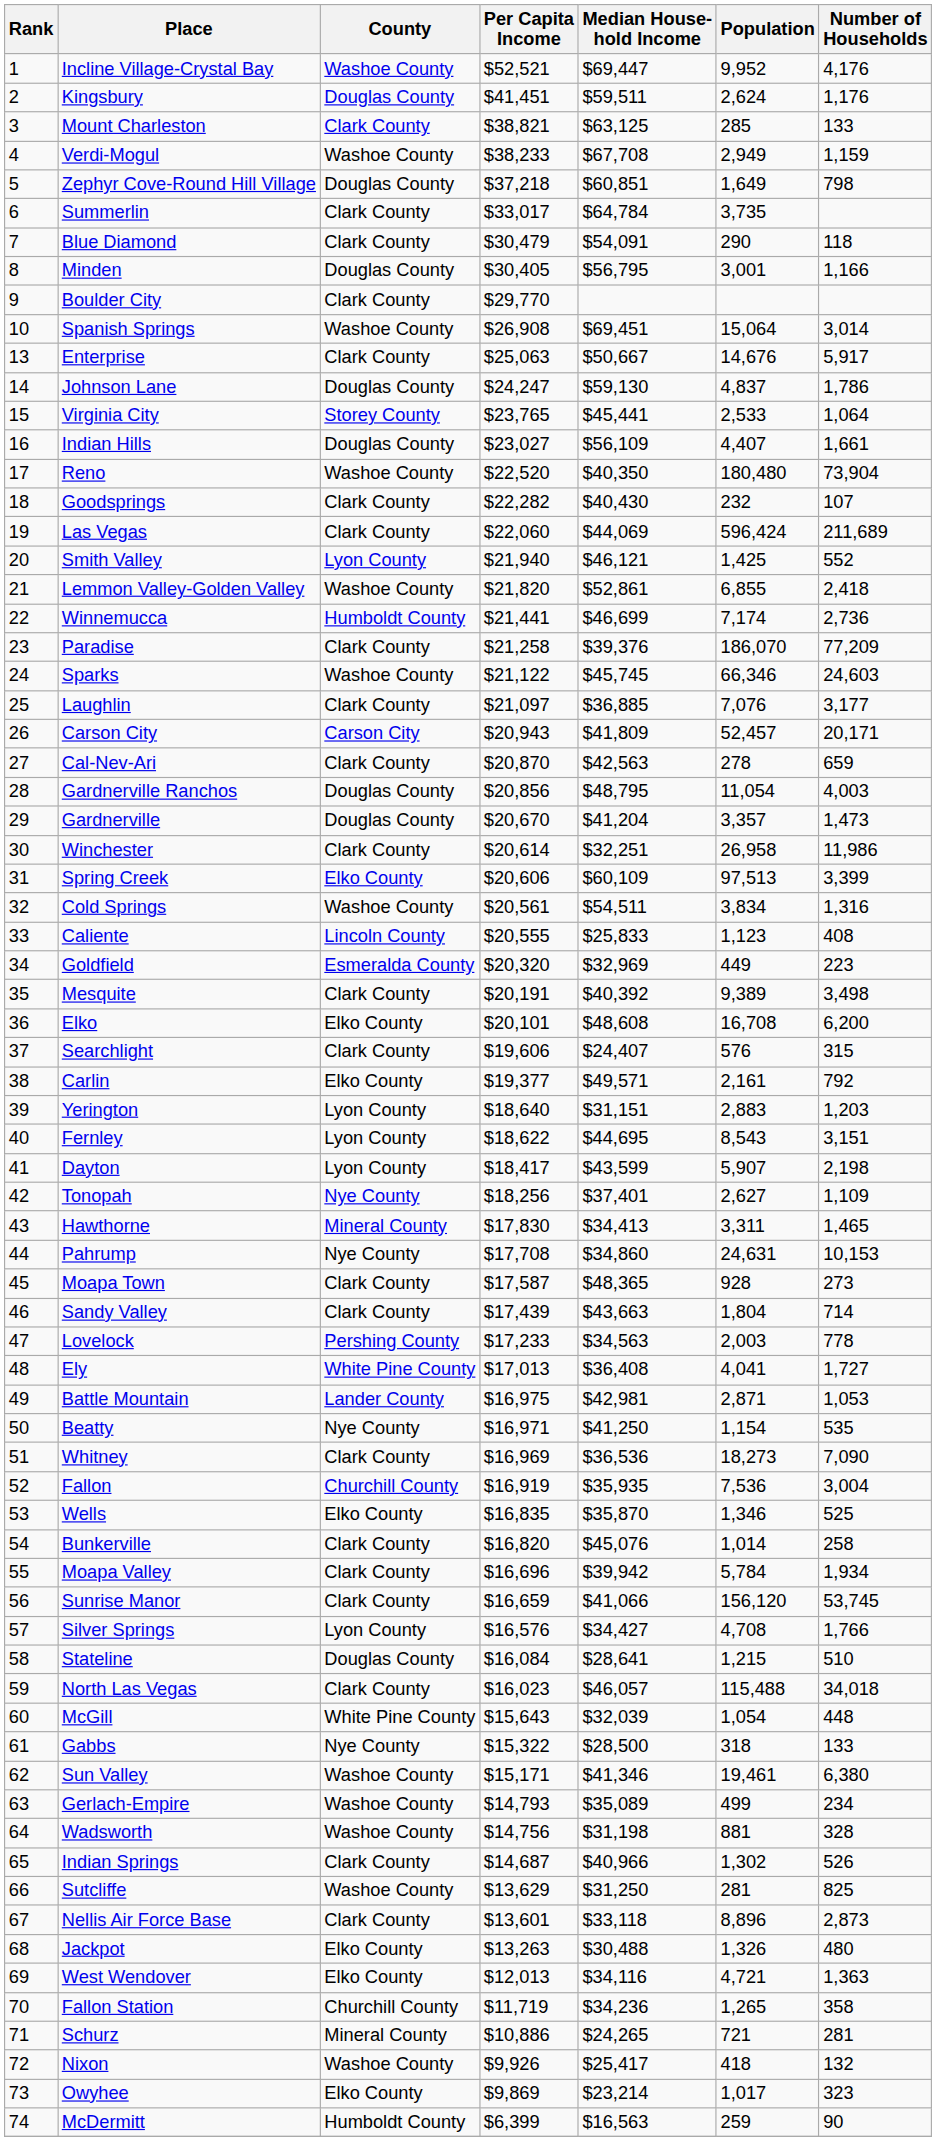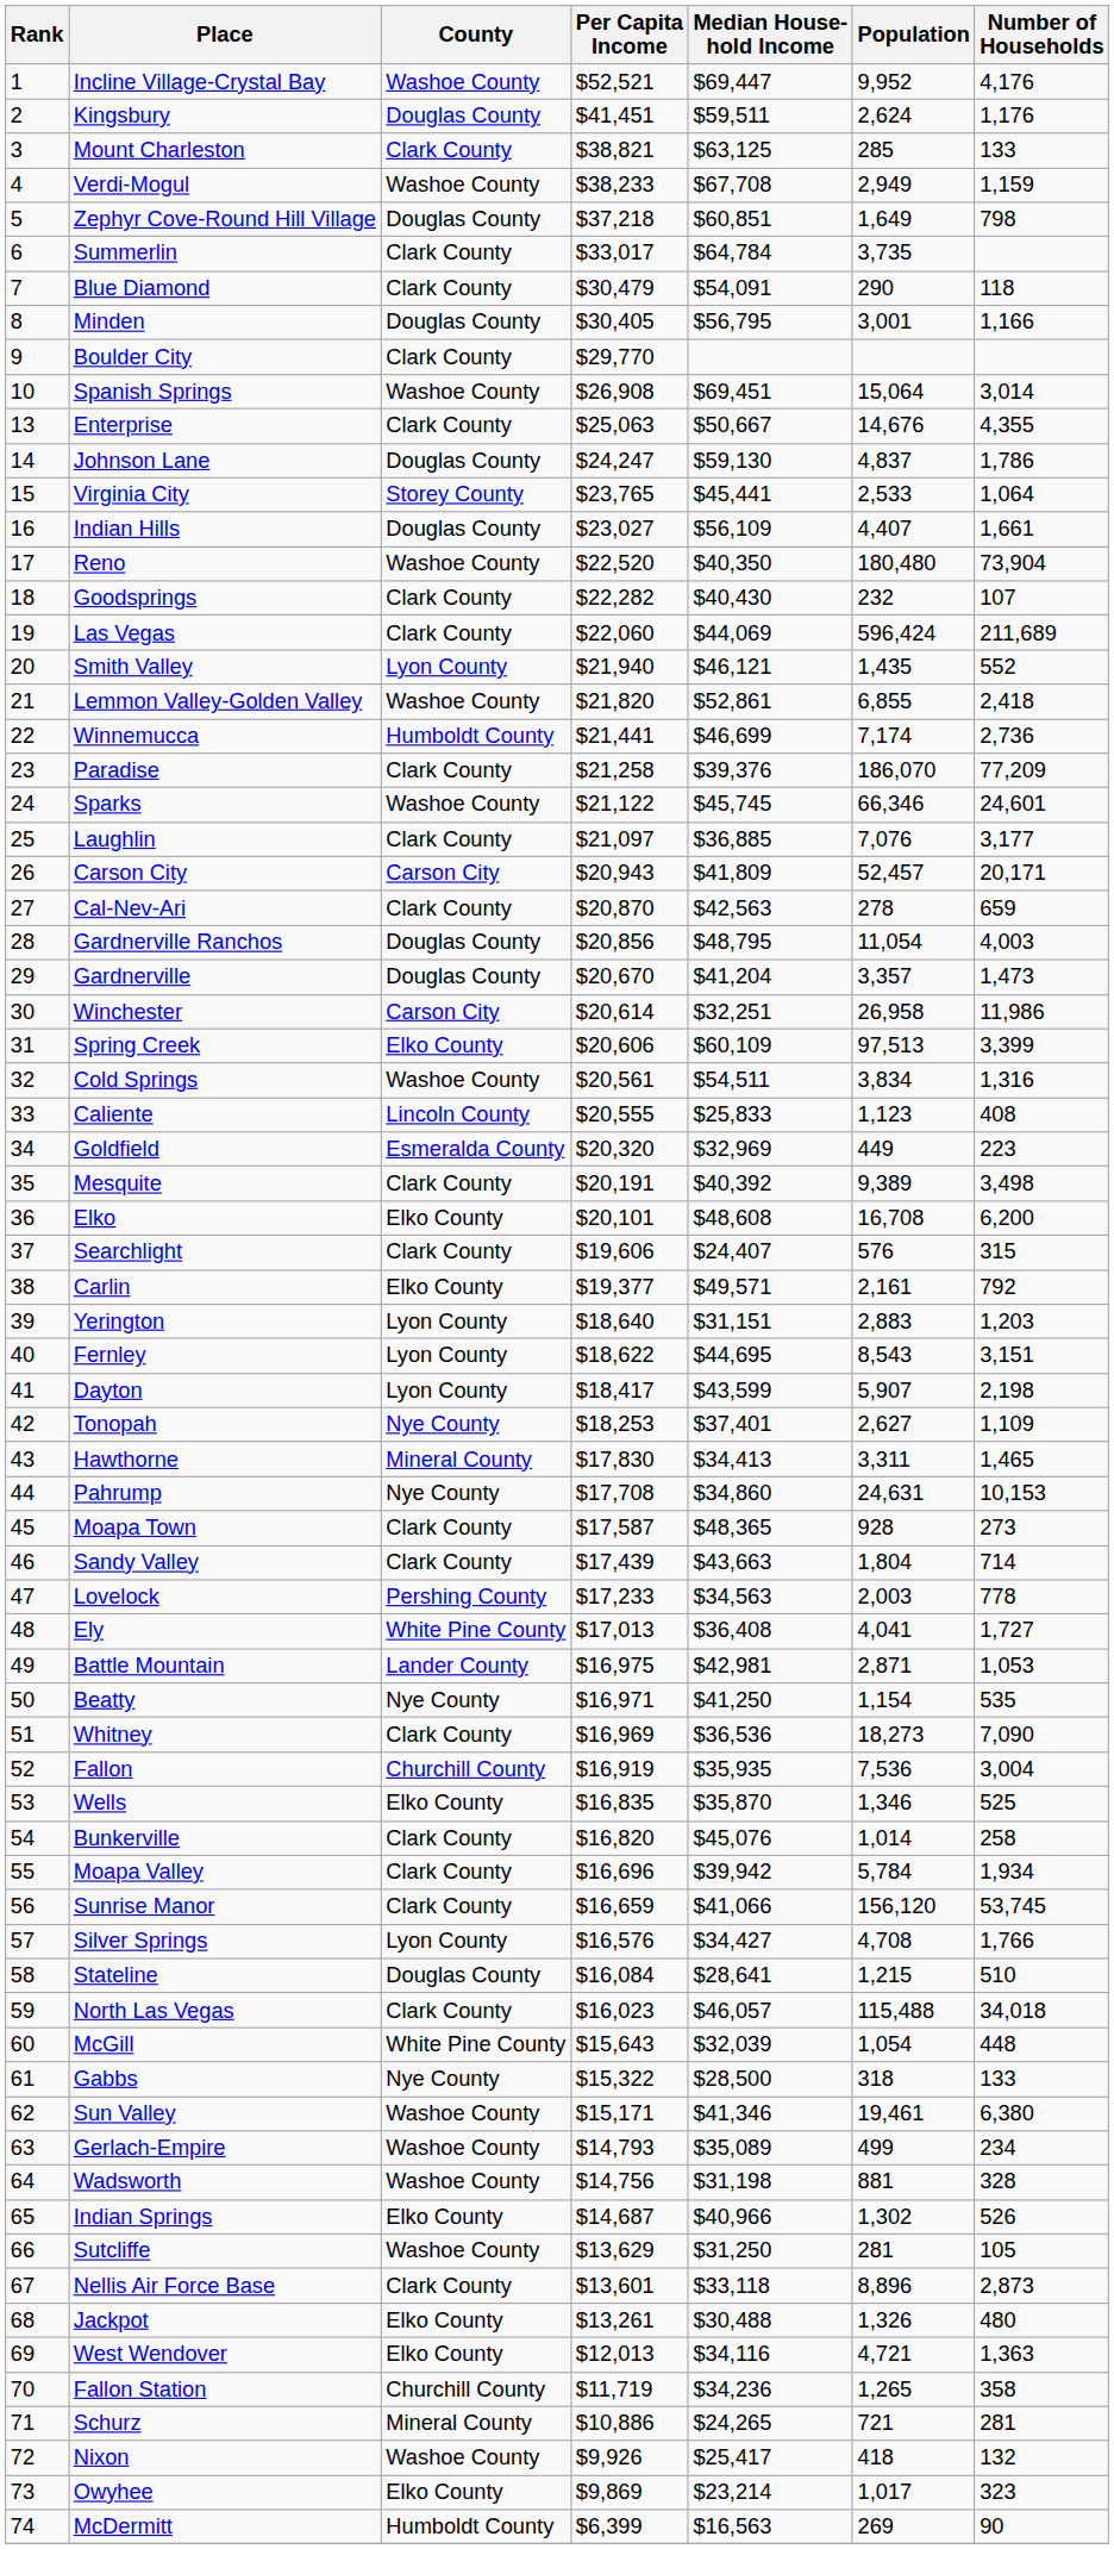Enterprise | Number of Households: 5,917 -> 4,355
Smith Valley | Population: 1,425 -> 1,435
Sparks | Number of Households: 24,603 -> 24,601
Winchester | County: Clark County -> Carson City
Tonopah | Per Capita Income: $18,256 -> $18,253
Indian Springs | County: Clark County -> Elko County
Sutcliffe | Number of Households: 825 -> 105
Jackpot | Per Capita Income: $13,263 -> $13,261
McDermitt | Population: 259 -> 269
